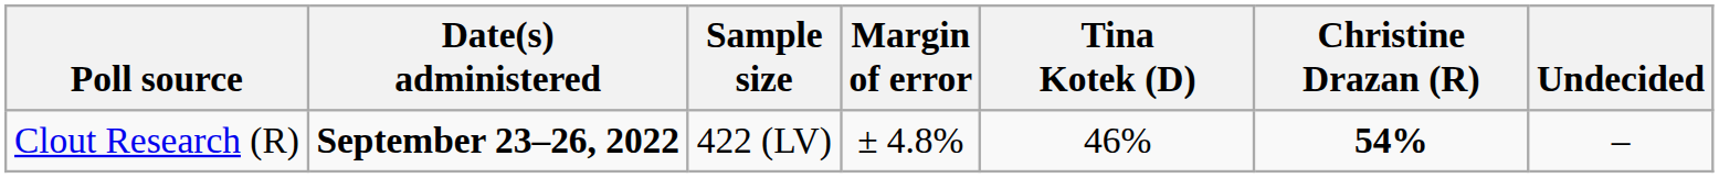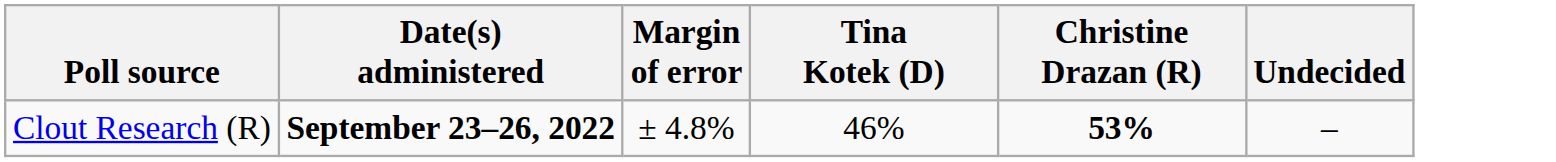- column: Sample size | 422 (LV)
Clout Research (R) | Christine Drazan (R): 54% -> 53%
